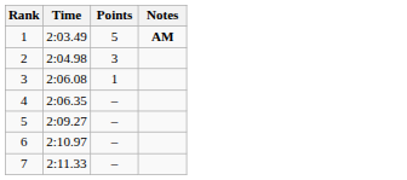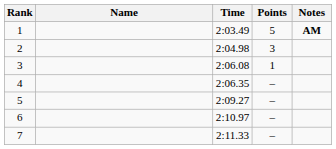+ column: Name
